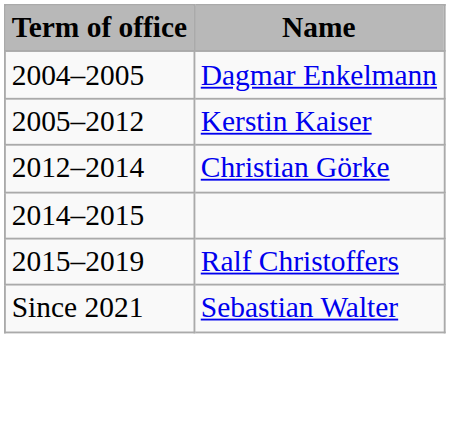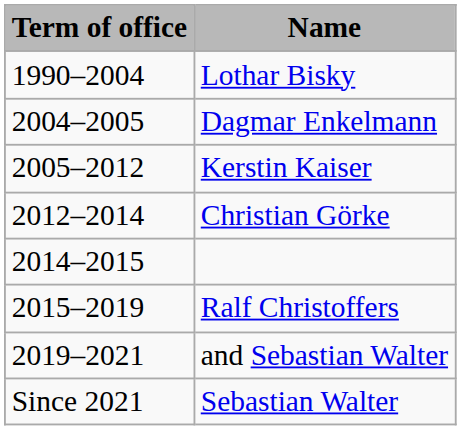+ row: 1990–2004 | Lothar Bisky
+ row: 2019–2021 | and Sebastian Walter
